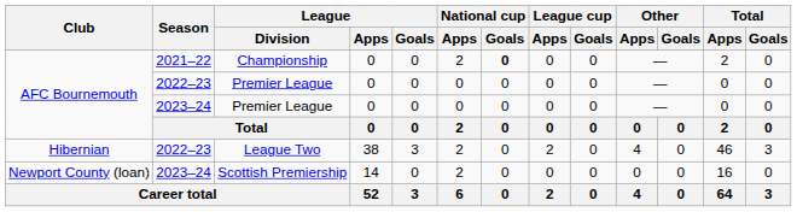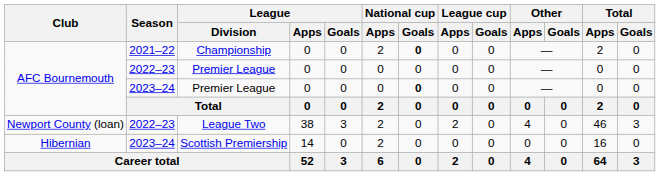2023–24 / Premier League | National cup / Goals: normal -> bold
League Two | Club: Hibernian -> Newport County (loan)
Scottish Premiership | Club: Newport County (loan) -> Hibernian
